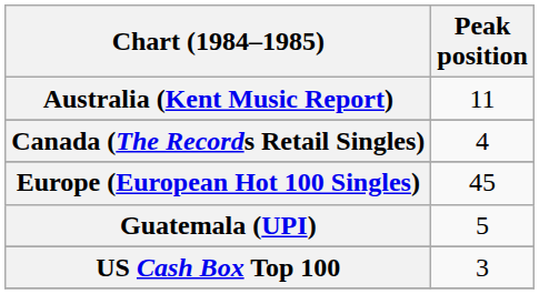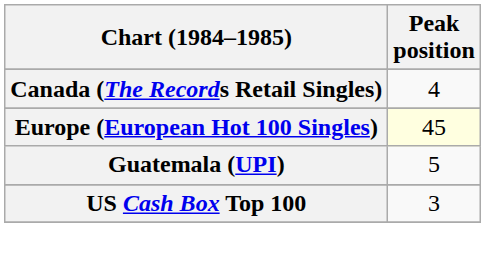- row: Australia (Kent Music Report) | 11
Europe (European Hot 100 Singles) | Peak position: no background -> lightyellow background
